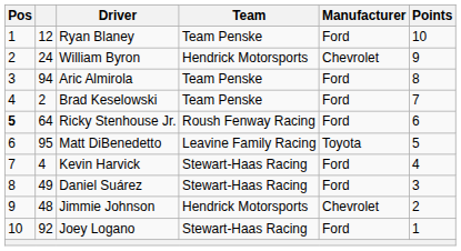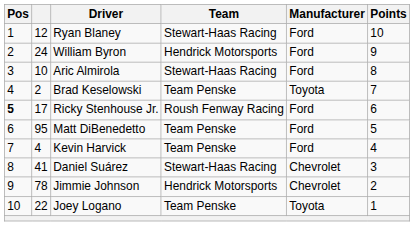Ryan Blaney | Team: Team Penske -> Stewart-Haas Racing
William Byron | Manufacturer: Chevrolet -> Ford
Aric Almirola | column 2: 94 -> 10
Aric Almirola | Team: Team Penske -> Stewart-Haas Racing
Brad Keselowski | Manufacturer: Ford -> Toyota
Ricky Stenhouse Jr. | column 2: 64 -> 17
Matt DiBenedetto | Team: Leavine Family Racing -> Team Penske
Matt DiBenedetto | Manufacturer: Toyota -> Ford
Kevin Harvick | Team: Stewart-Haas Racing -> Team Penske
Daniel Suárez | column 2: 49 -> 41
Daniel Suárez | Manufacturer: Ford -> Chevrolet
Jimmie Johnson | column 2: 48 -> 78
Joey Logano | column 2: 92 -> 22
Joey Logano | Team: Stewart-Haas Racing -> Team Penske
Joey Logano | Manufacturer: Ford -> Toyota
